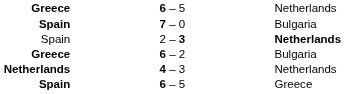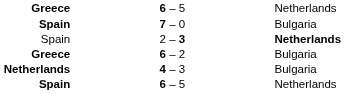4 – 3 | column 3: Netherlands -> Bulgaria
Spain / 6 – 5 | column 3: Greece -> Netherlands
